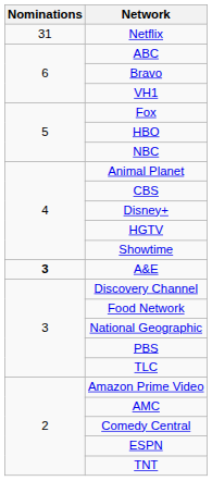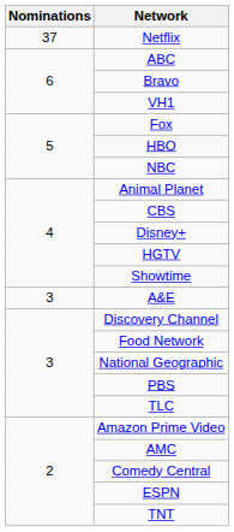Netflix | Nominations: 31 -> 37
A&E | Nominations: bold -> normal
